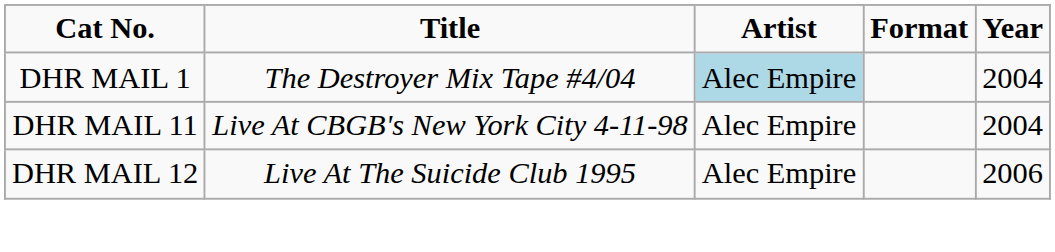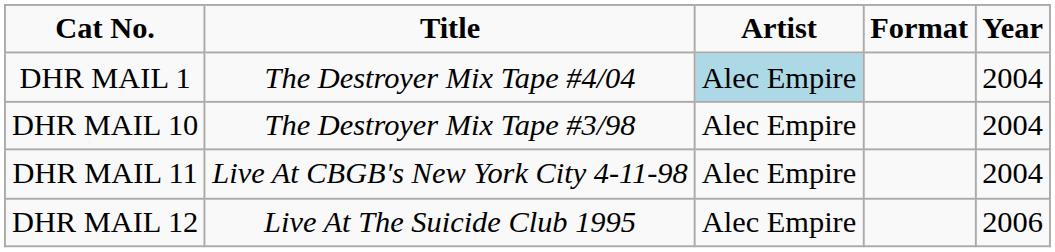+ row: DHR MAIL 10 | The Destroyer Mix Tape #3/98 | Alec Empire | 2004
